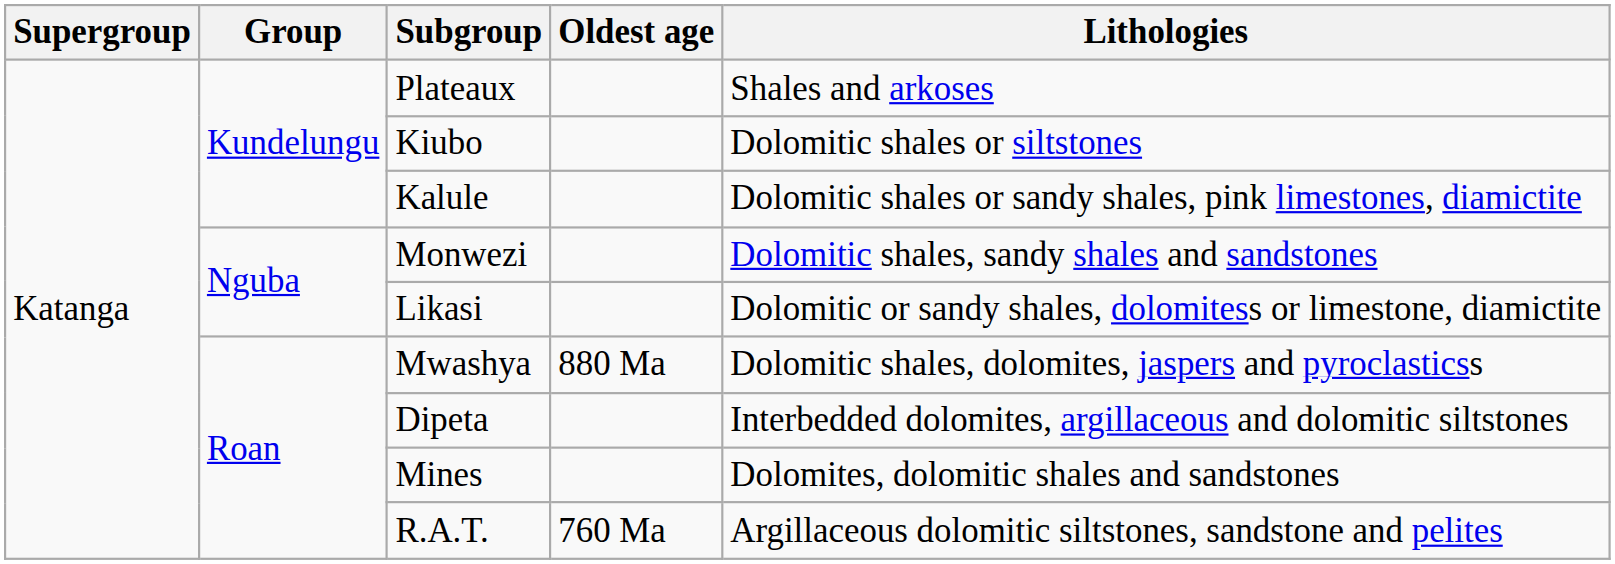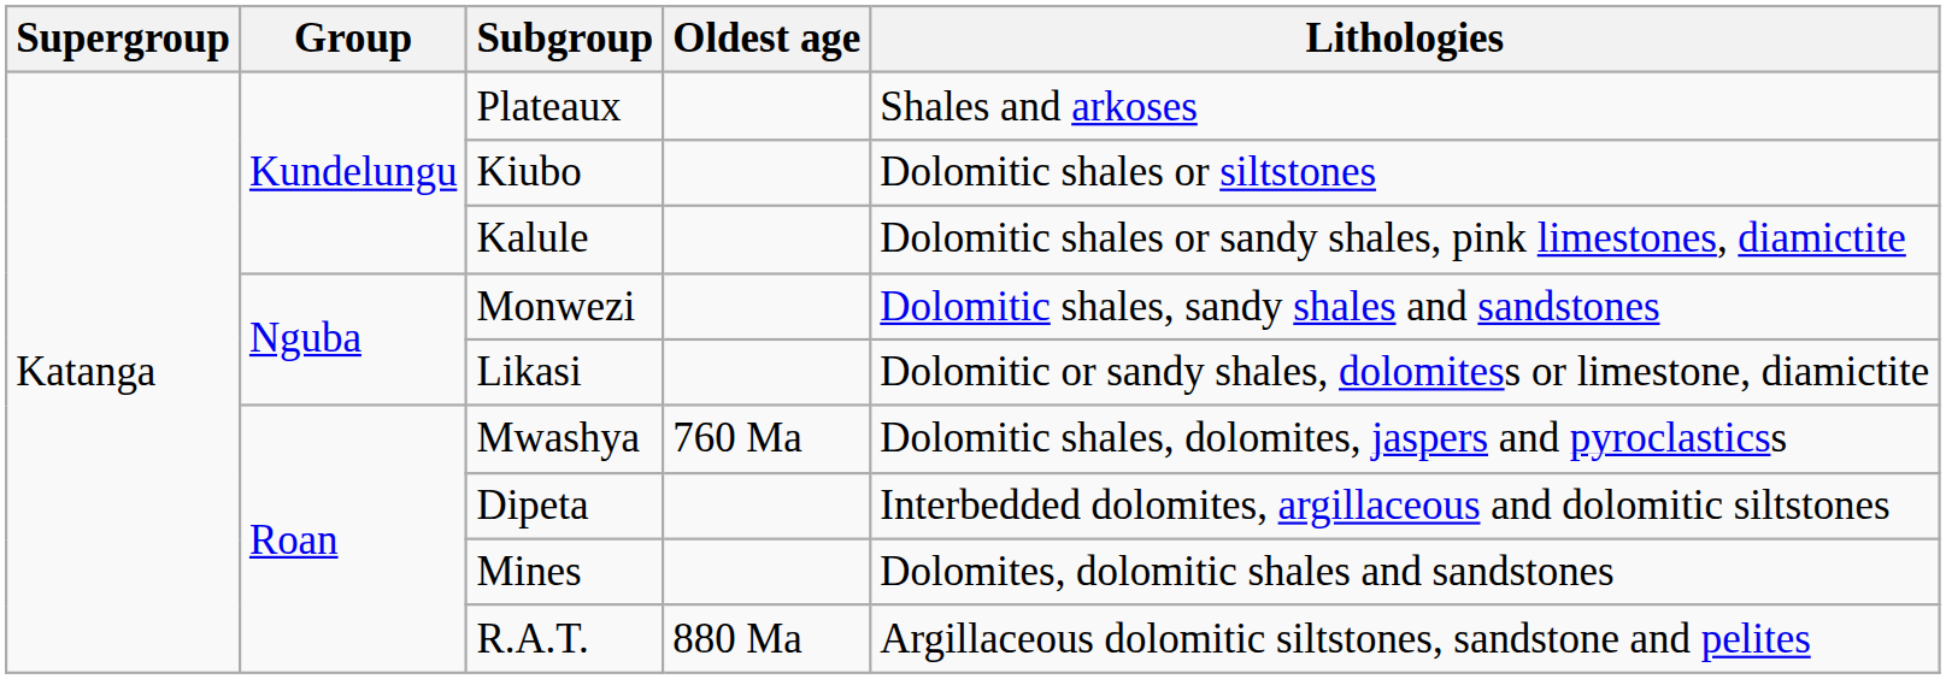Mwashya | Oldest age: 880 Ma -> 760 Ma
R.A.T. | Oldest age: 760 Ma -> 880 Ma
